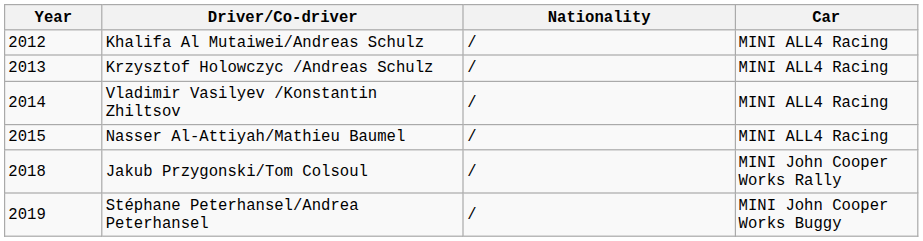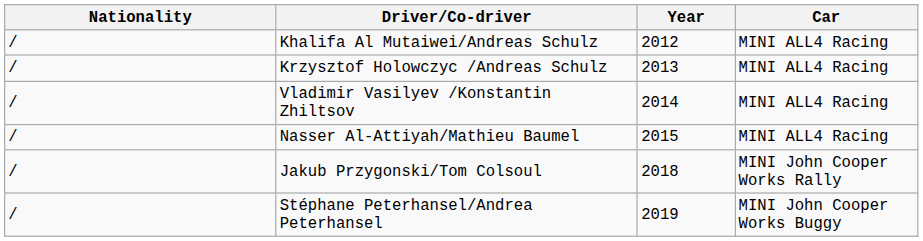columns swapped: Year <-> Nationality
